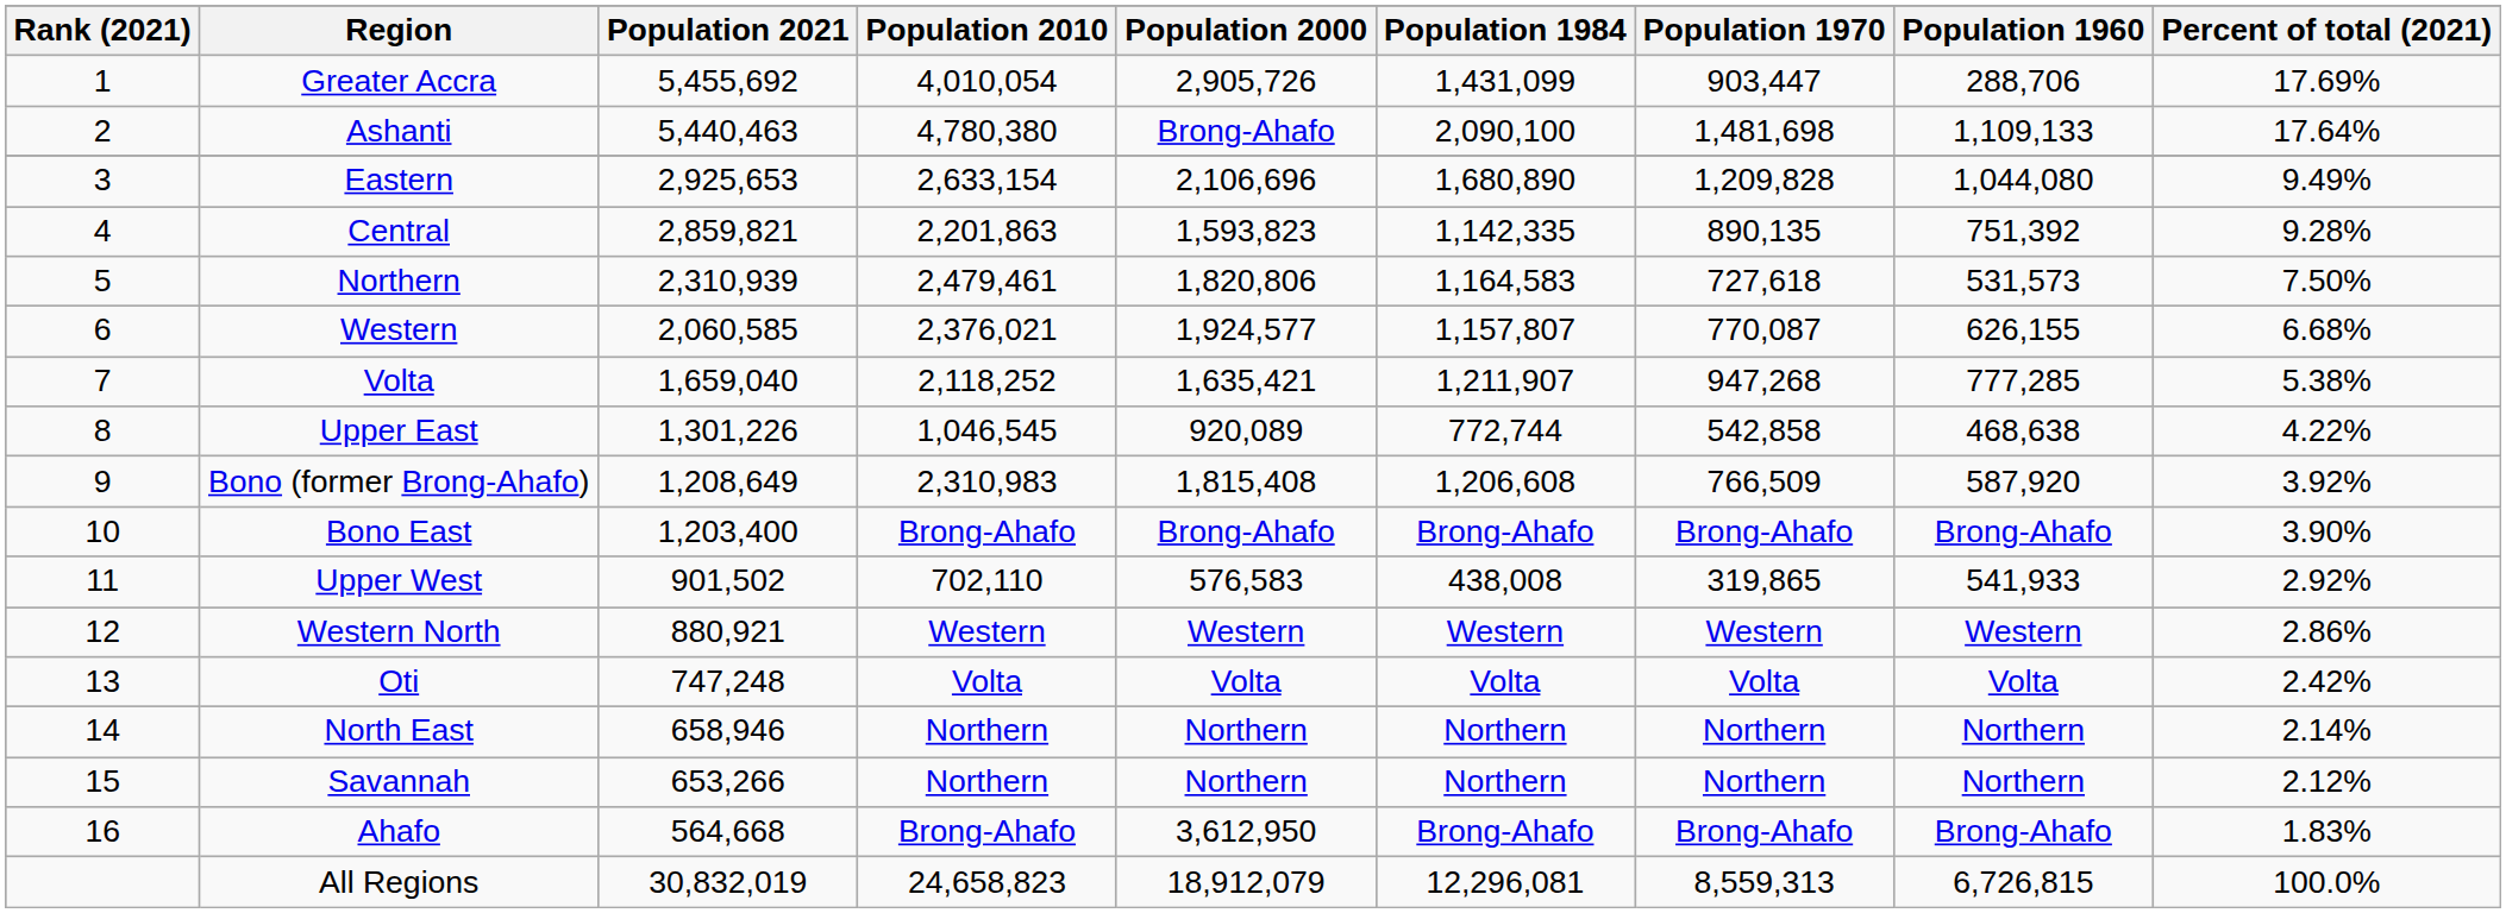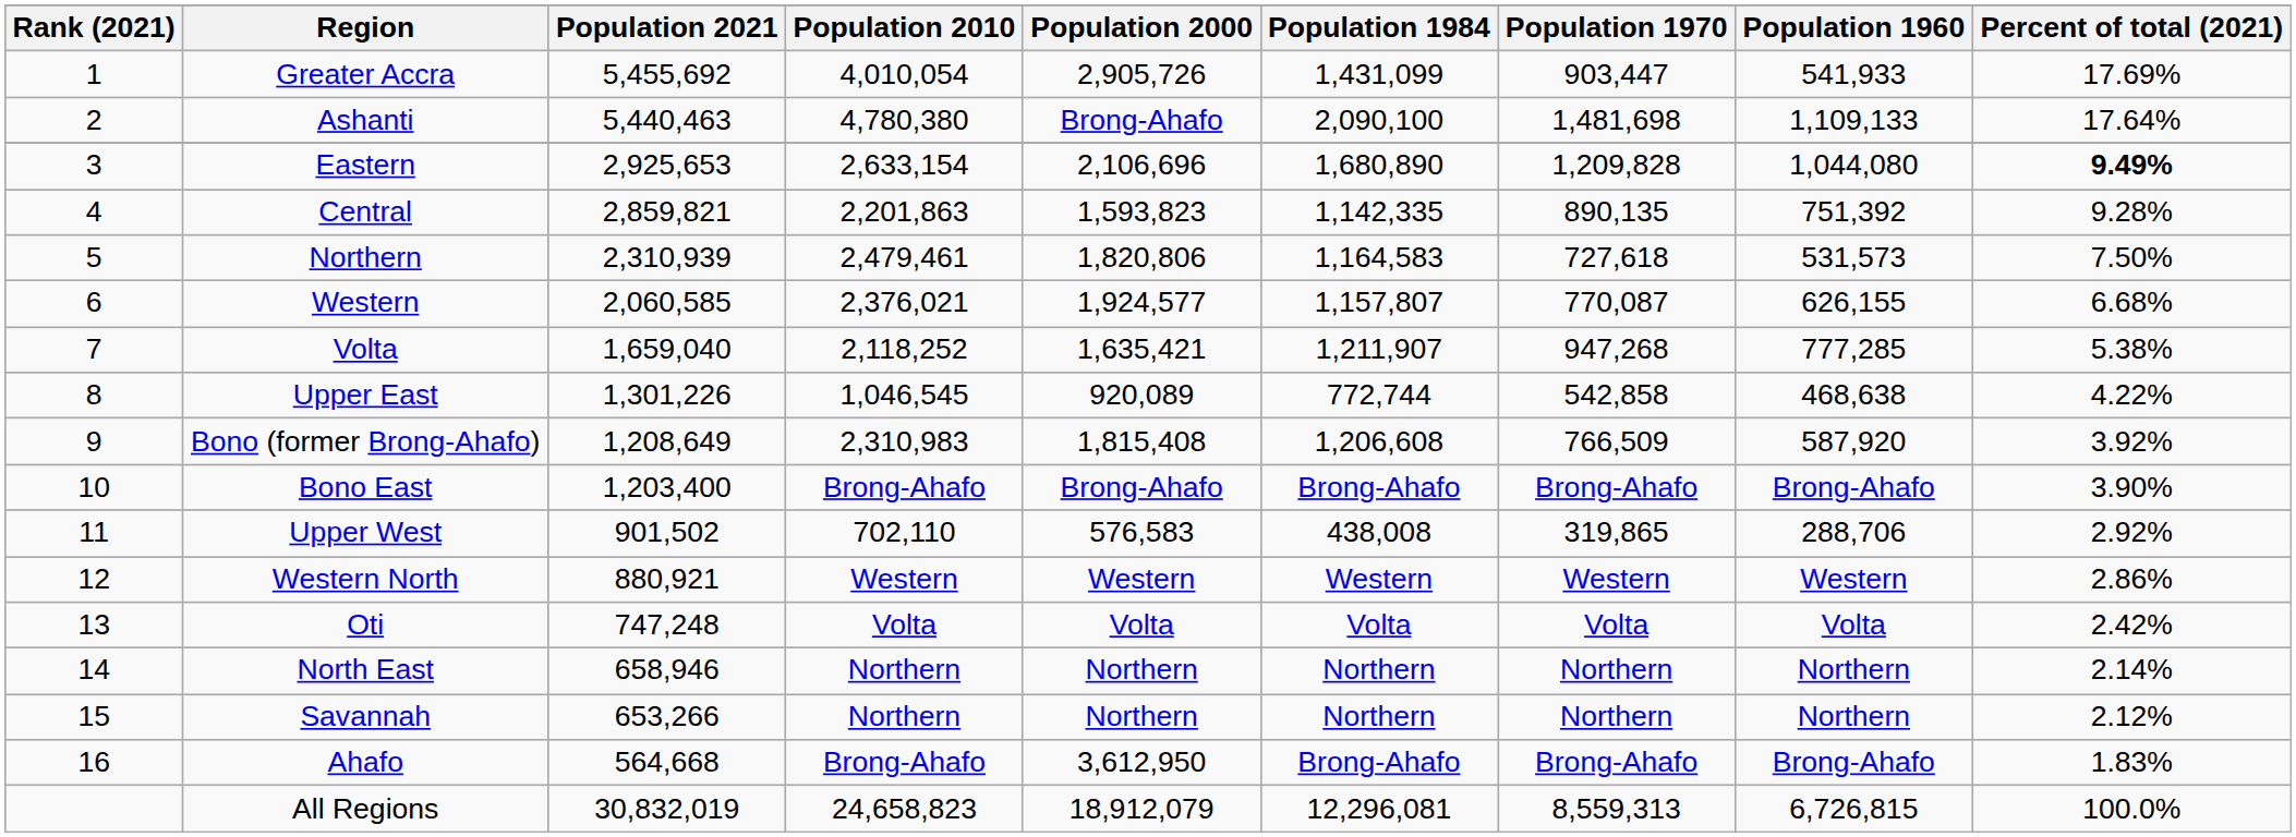Greater Accra | Population 1960: 288,706 -> 541,933
Eastern | Percent of total (2021): normal -> bold
Upper West | Population 1960: 541,933 -> 288,706
